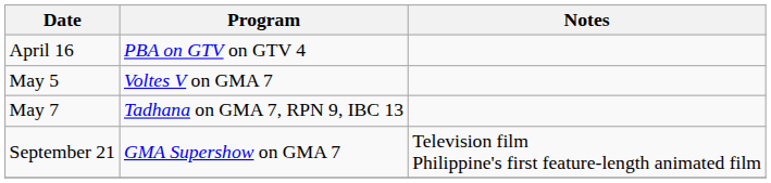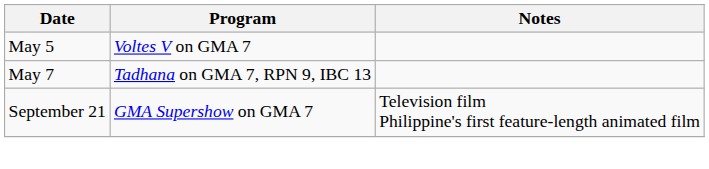- row: April 16 | PBA on GTV on GTV 4
